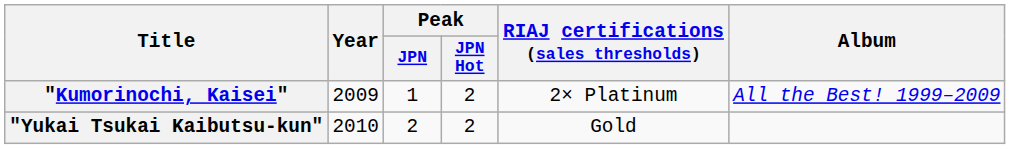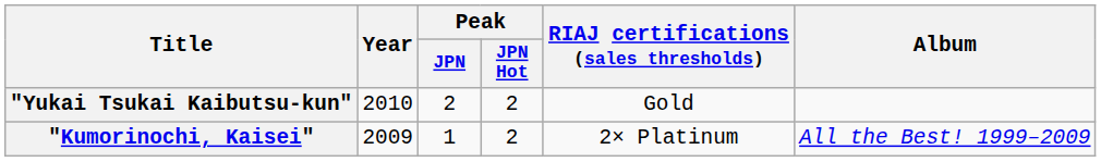rows swapped: "Kumorinochi, Kaisei" <-> "Yukai Tsukai Kaibutsu-kun"
